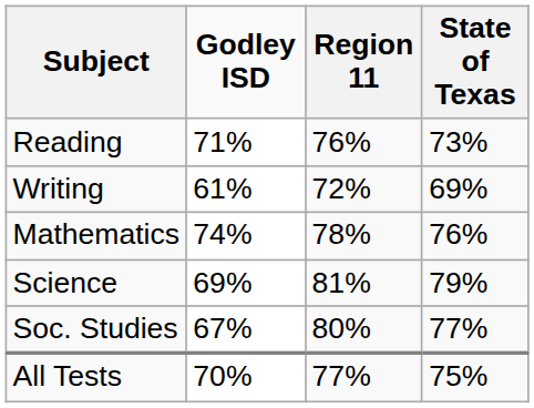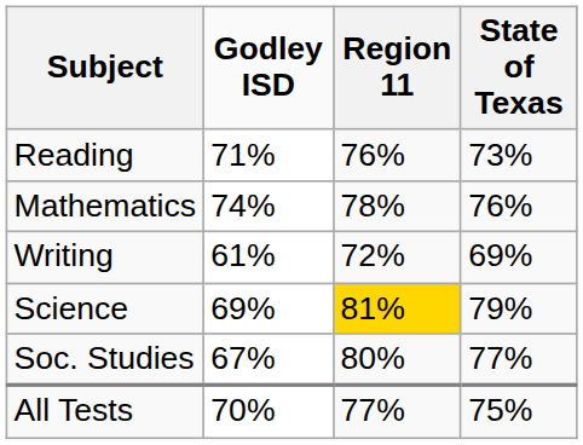rows swapped: Mathematics <-> Writing
Science | Region 11: no background -> gold background
